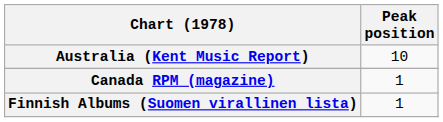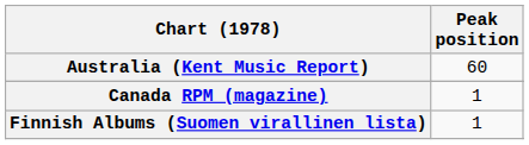Australia (Kent Music Report) | Peak position: 10 -> 60
